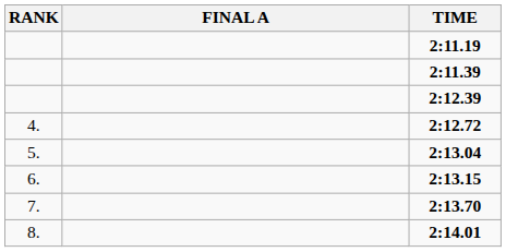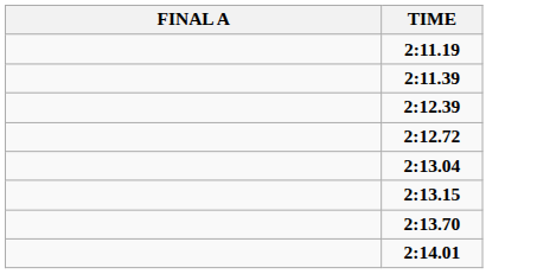- column: RANK | 4. | 5. | 6. | 7. | 8.
